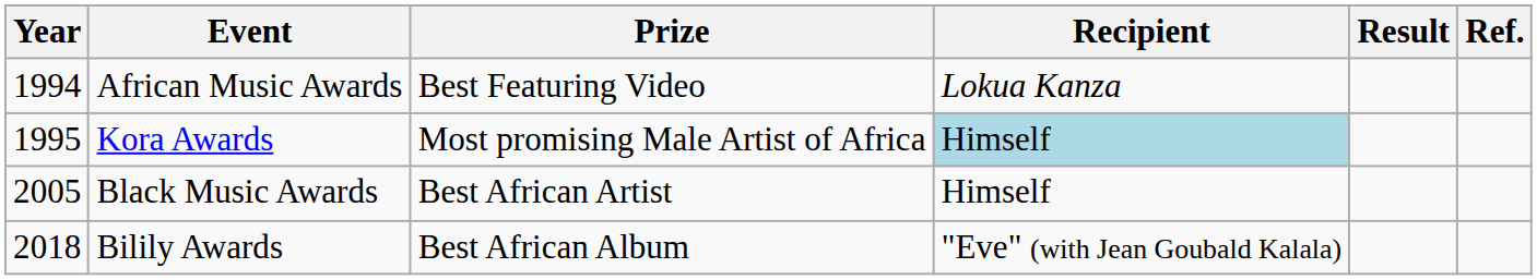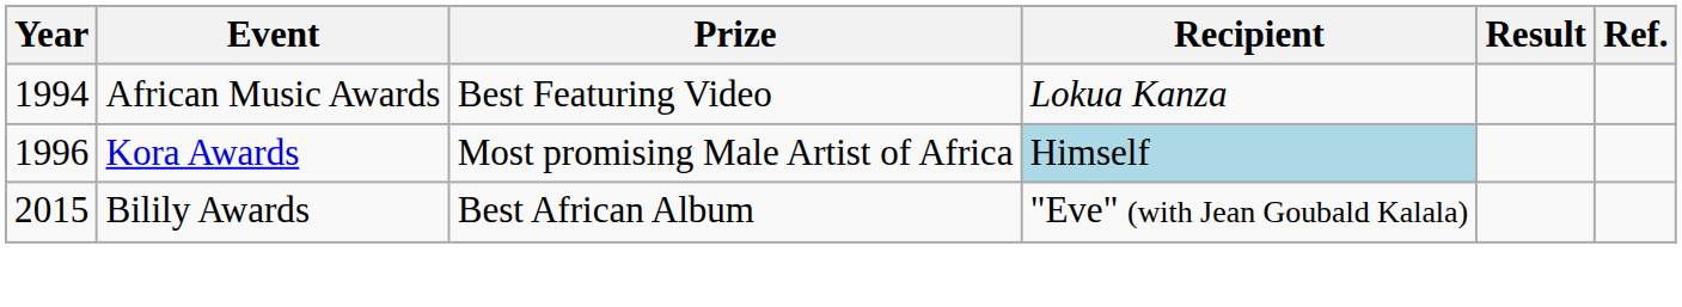Kora Awards | Year: 1995 -> 1996
- row: 2005 | Black Music Awards | Best African Artist | Himself
Bilily Awards | Year: 2018 -> 2015
